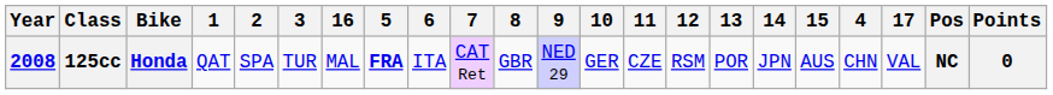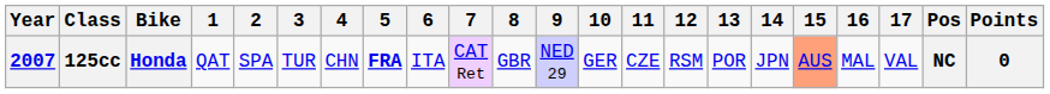columns swapped: 4 <-> 16
125cc | Year: 2008 -> 2007
125cc | 15: no background -> lightsalmon background
